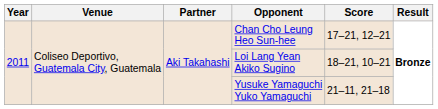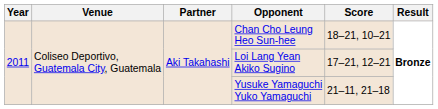Chan Cho Leung Heo Sun-hee | Score: 17–21, 12–21 -> 18–21, 10–21
Loi Lang Yean Akiko Sugino | Score: 18–21, 10–21 -> 17–21, 12–21
